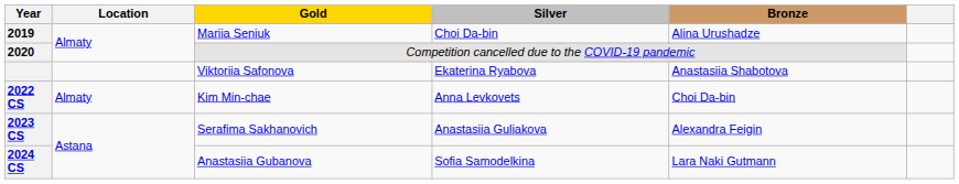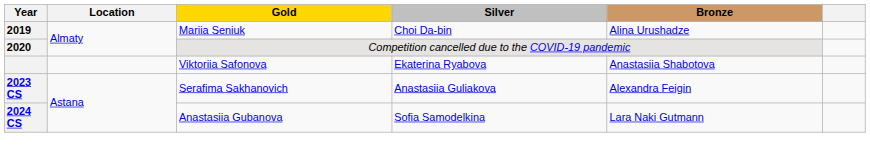- row: 2022 CS | Almaty | Kim Min-chae | Anna Levkovets | Choi Da-bin
